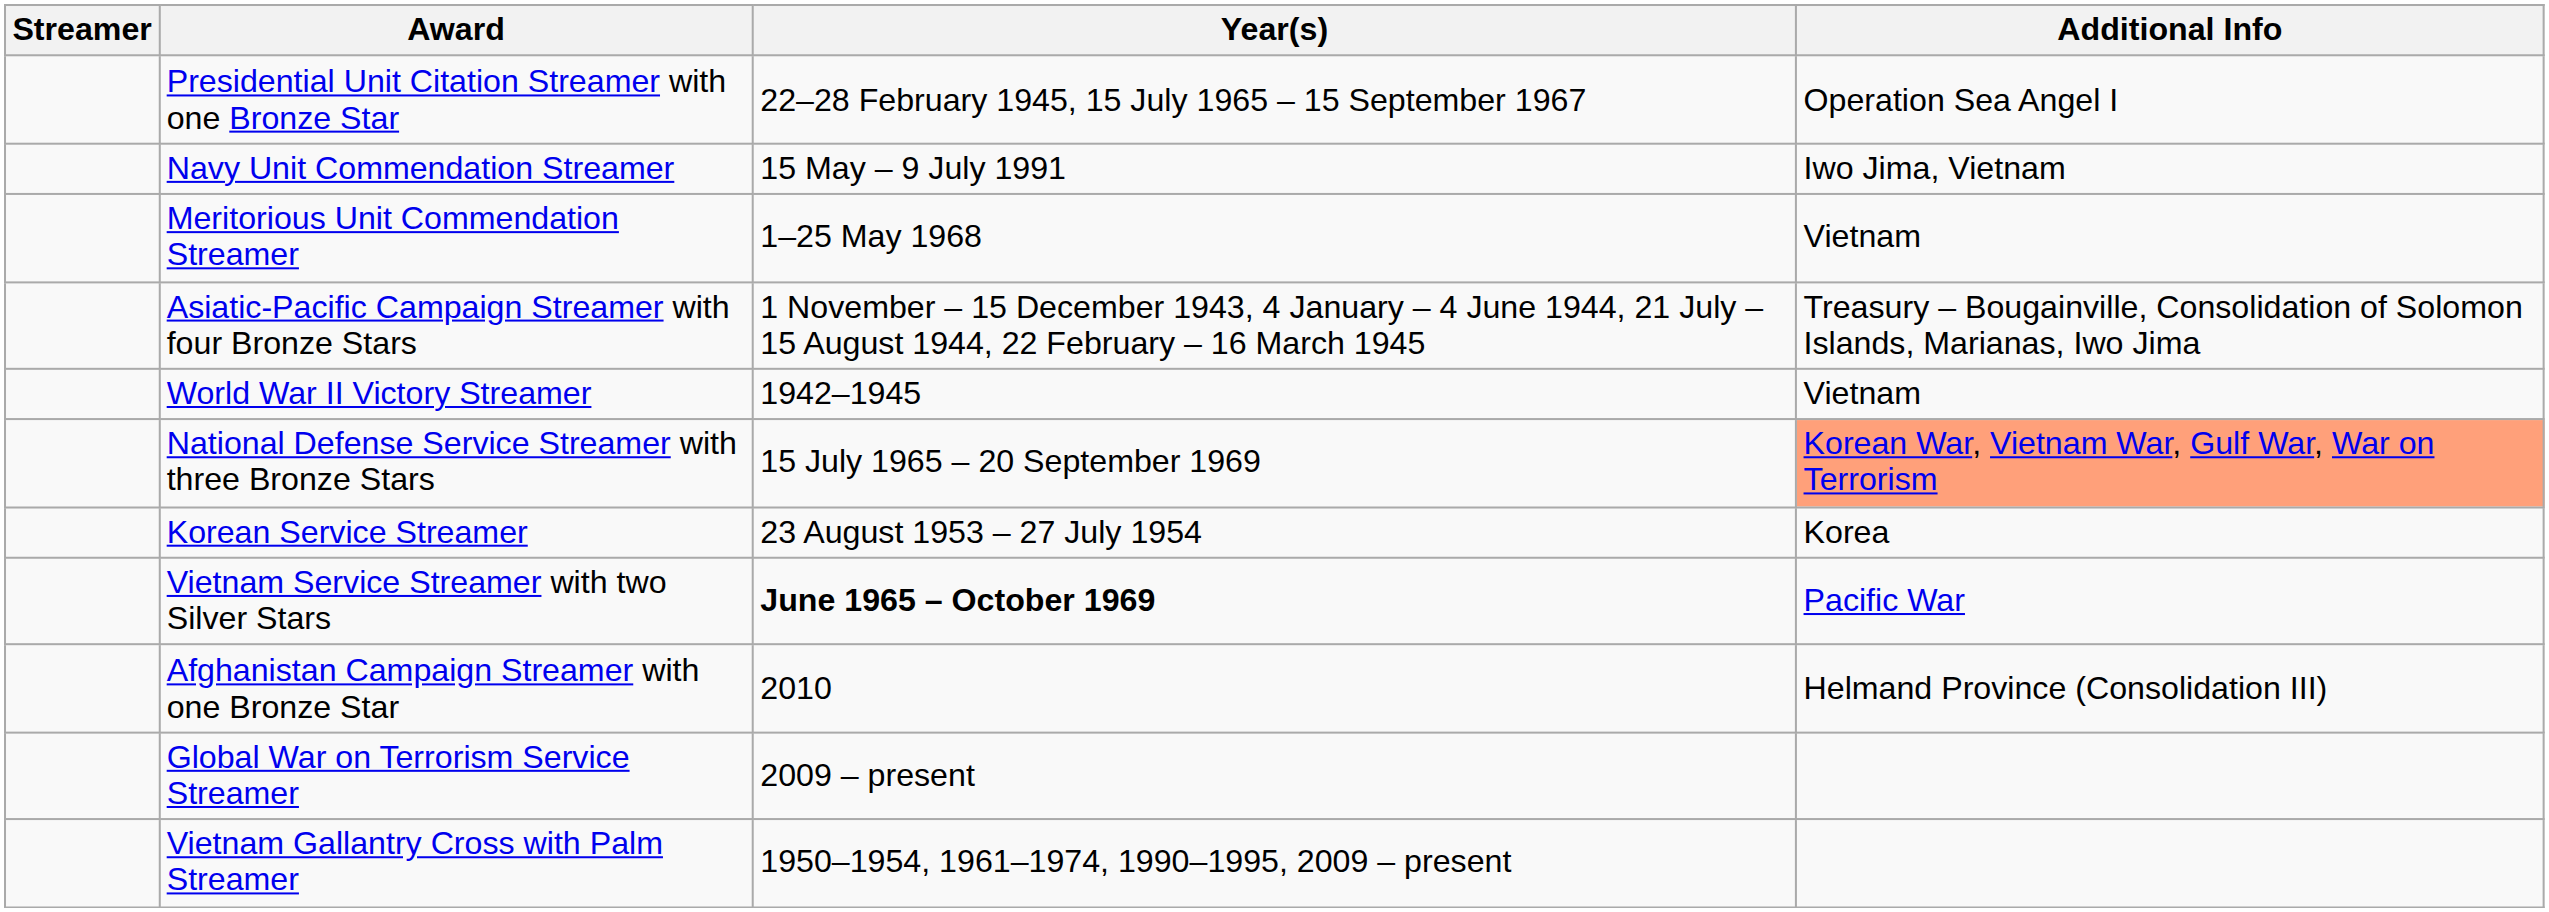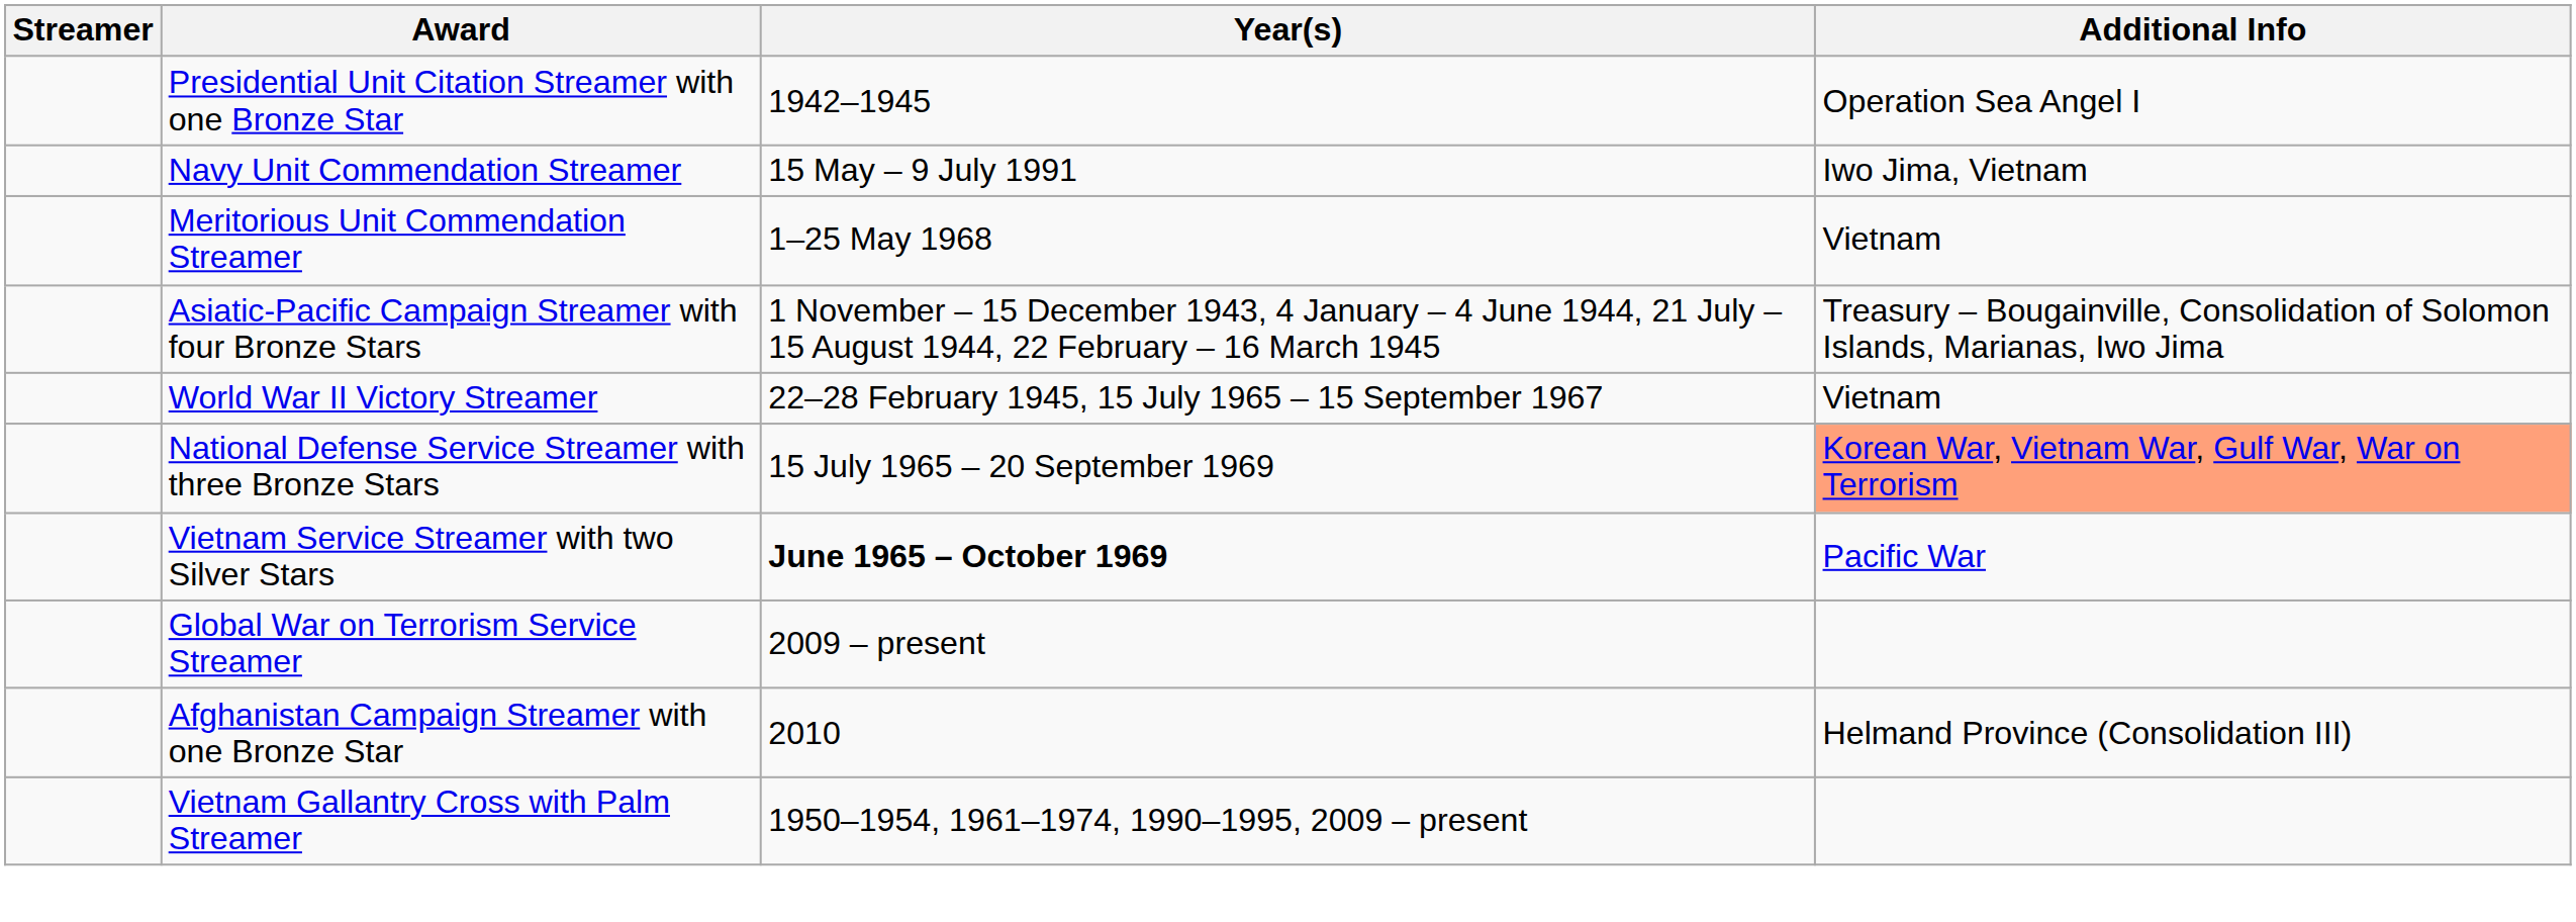Presidential Unit Citation Streamer with one Bronze Star | Year(s): 22–28 February 1945, 15 July 1965 – 15 September 1967 -> 1942–1945
World War II Victory Streamer | Year(s): 1942–1945 -> 22–28 February 1945, 15 July 1965 – 15 September 1967
- row: Korean Service Streamer | 23 August 1953 – 27 July 1954 | Korea
rows swapped: Afghanistan Campaign Streamer with one Bronze Star <-> Global War on Terrorism Service Streamer
